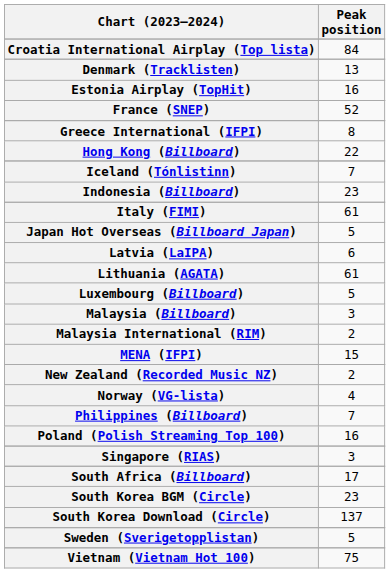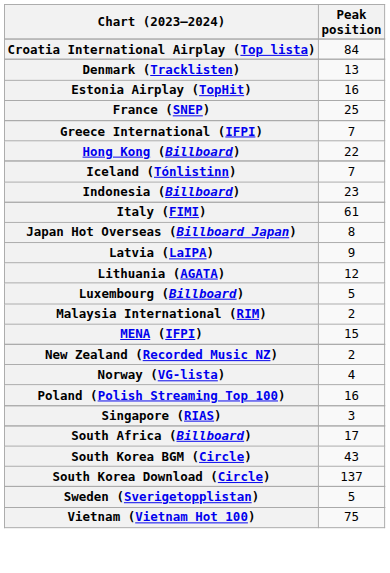France (SNEP) | Peak position: 52 -> 25
Greece International (IFPI) | Peak position: 8 -> 7
Japan Hot Overseas (Billboard Japan) | Peak position: 5 -> 8
Latvia (LaIPA) | Peak position: 6 -> 9
Lithuania (AGATA) | Peak position: 61 -> 12
- row: Malaysia (Billboard) | 3
- row: Philippines (Billboard) | 7
South Korea BGM (Circle) | Peak position: 23 -> 43
